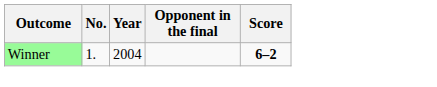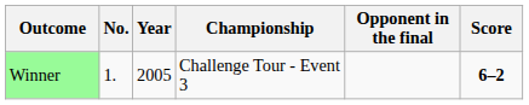+ column: Championship | Challenge Tour - Event 3
Winner | Year: 2004 -> 2005
